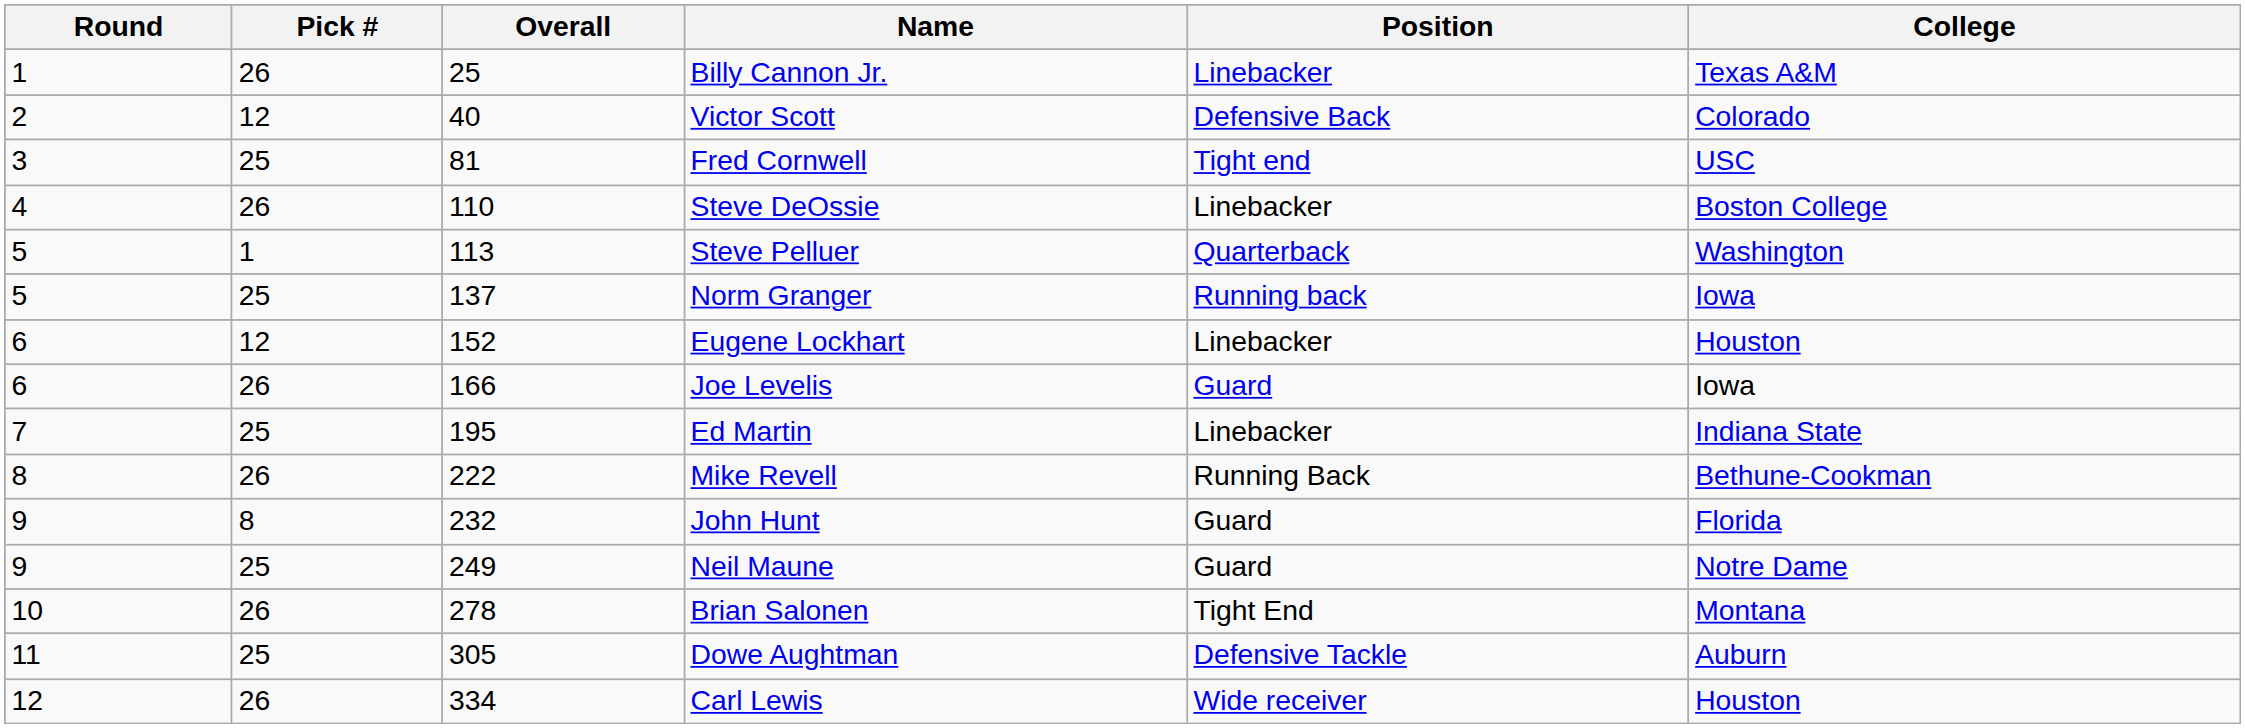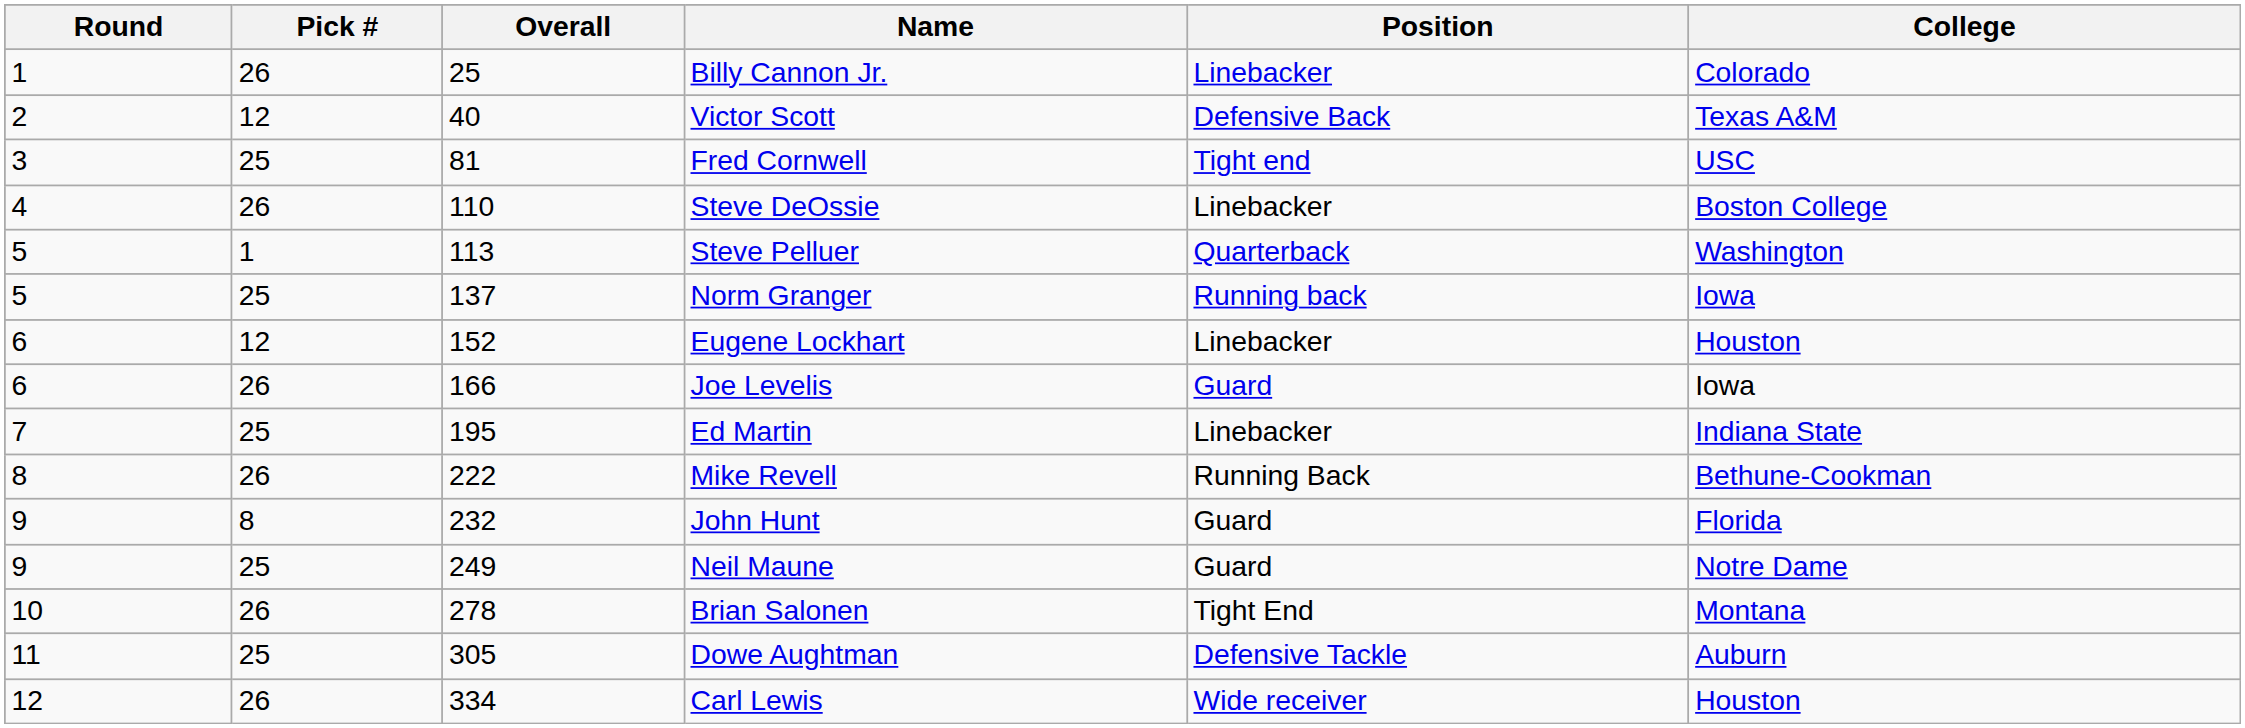Billy Cannon Jr. | College: Texas A&M -> Colorado
Victor Scott | College: Colorado -> Texas A&M
